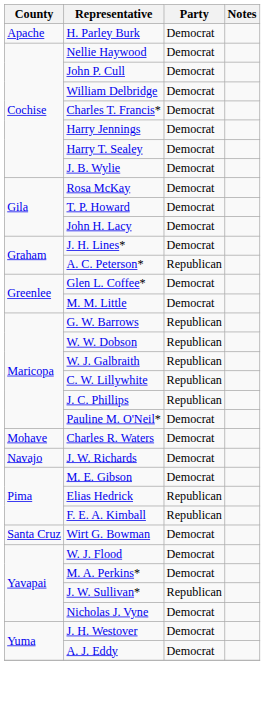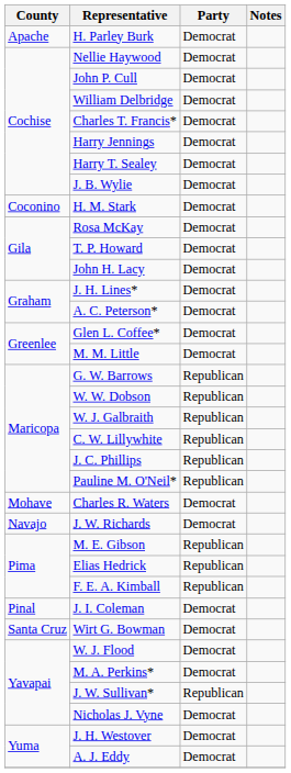+ row: Coconino | H. M. Stark | Democrat
A. C. Peterson* | Party: Republican -> Democrat
Pauline M. O'Neil* | Party: Democrat -> Republican
M. E. Gibson | Party: Democrat -> Republican
+ row: Pinal | J. I. Coleman | Democrat
